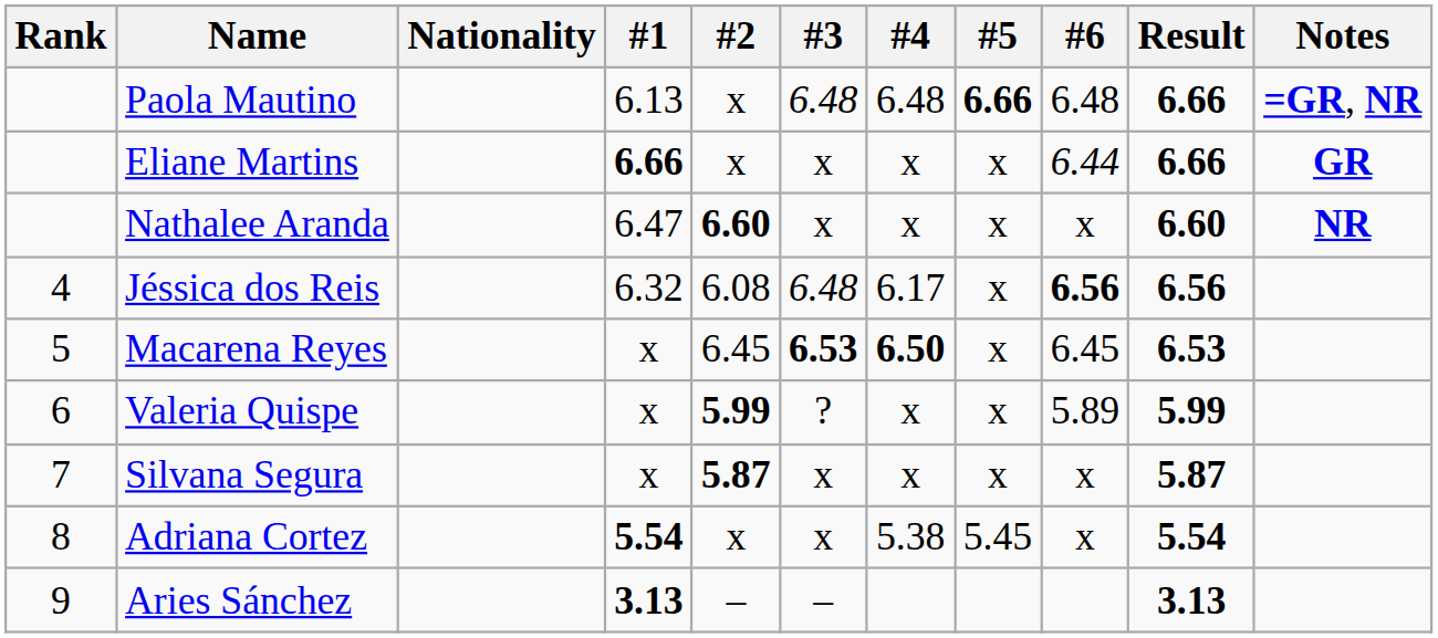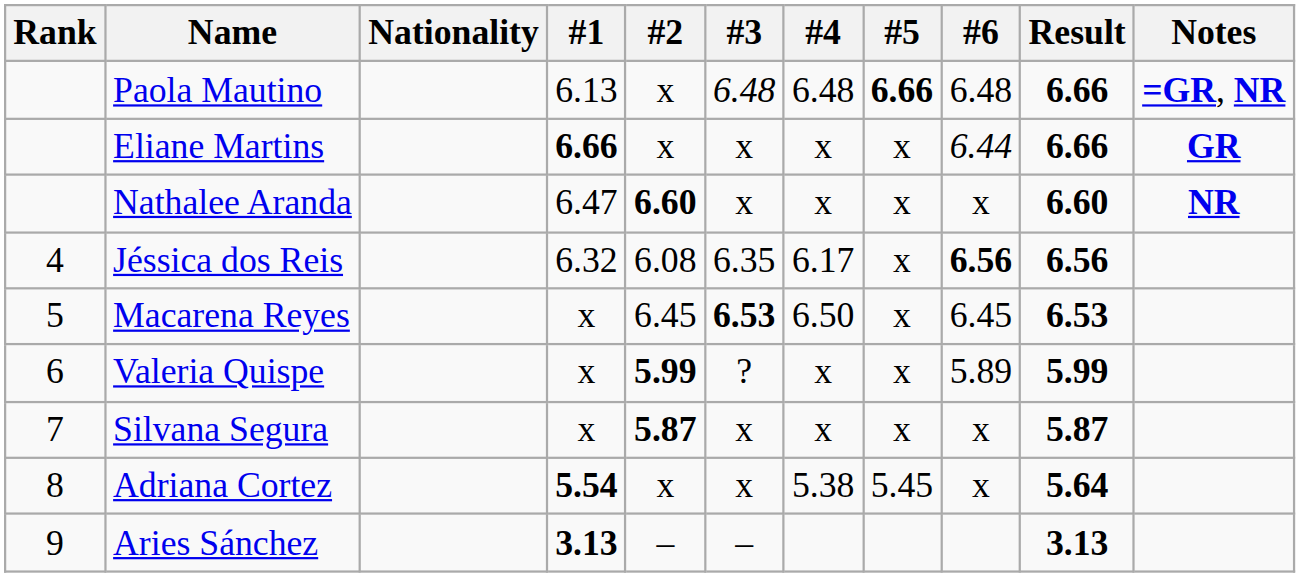Jéssica dos Reis | #3: 6.48 -> 6.35
Macarena Reyes | #4: bold -> normal
Adriana Cortez | Result: 5.54 -> 5.64
